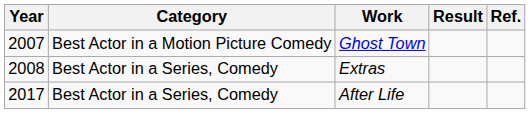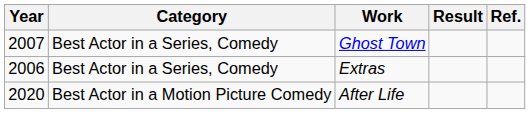Ghost Town | Category: Best Actor in a Motion Picture Comedy -> Best Actor in a Series, Comedy
Extras | Year: 2008 -> 2006
After Life | Year: 2017 -> 2020
After Life | Category: Best Actor in a Series, Comedy -> Best Actor in a Motion Picture Comedy
